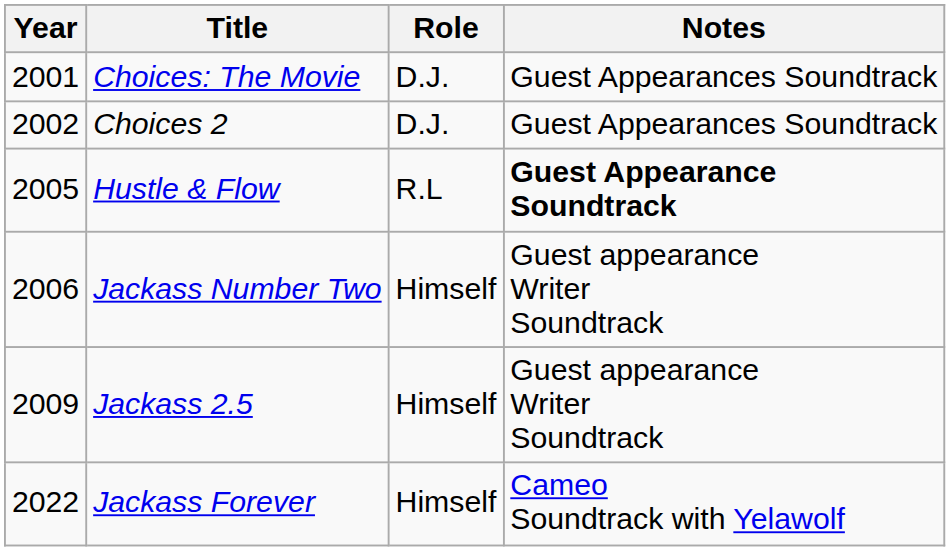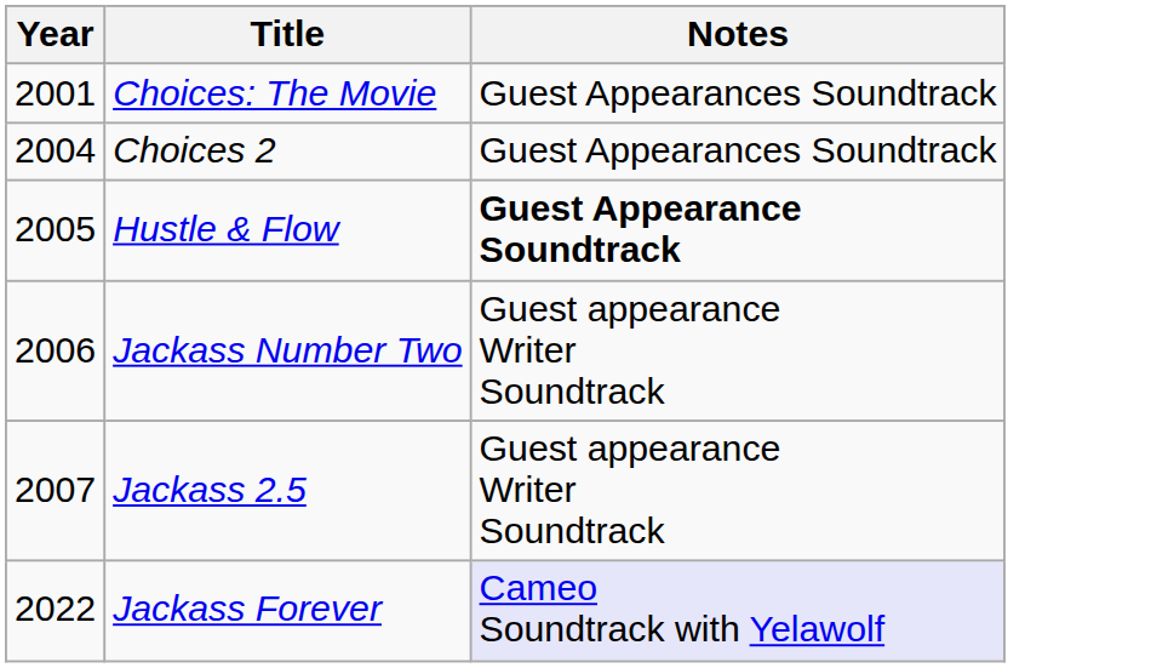- column: Role | D.J. | D.J. | R.L | Himself | Himself | Himself
Choices 2 | Year: 2002 -> 2004
Jackass 2.5 | Year: 2009 -> 2007
Jackass Forever | Notes: no background -> lavender background
